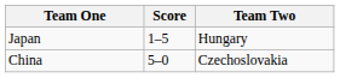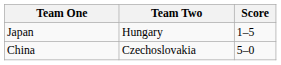columns swapped: Team Two <-> Score
